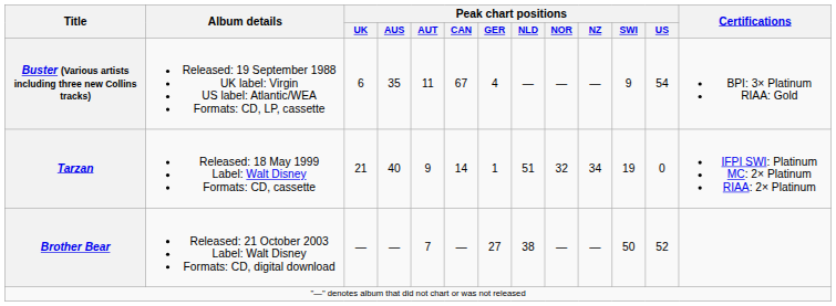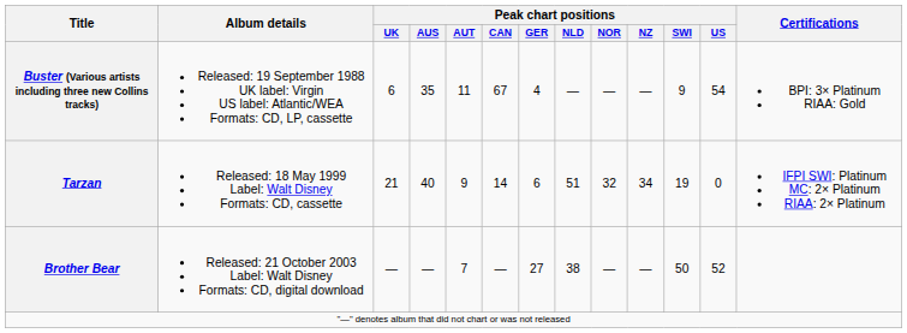Tarzan | Peak chart positions / GER: 1 -> 6
